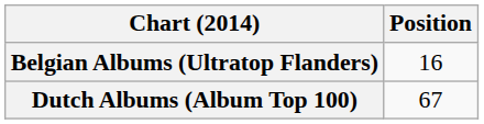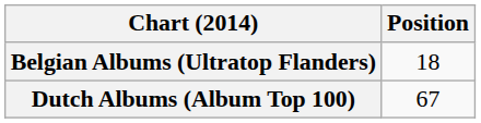Belgian Albums (Ultratop Flanders) | Position: 16 -> 18
